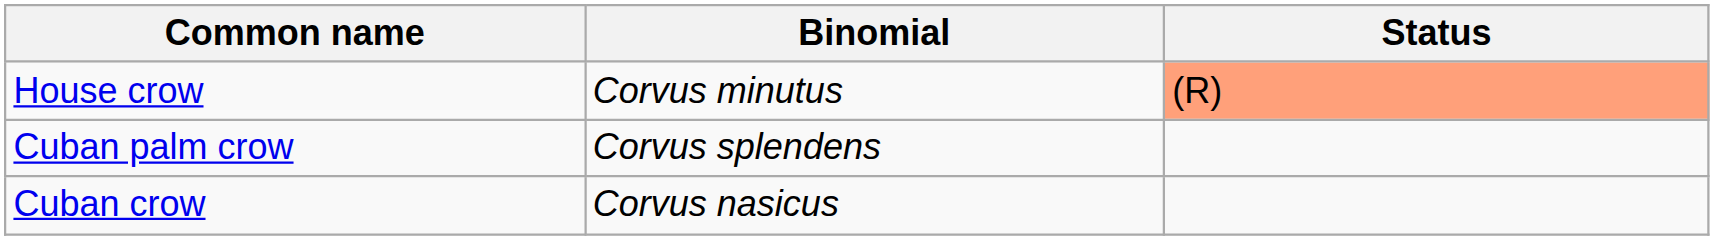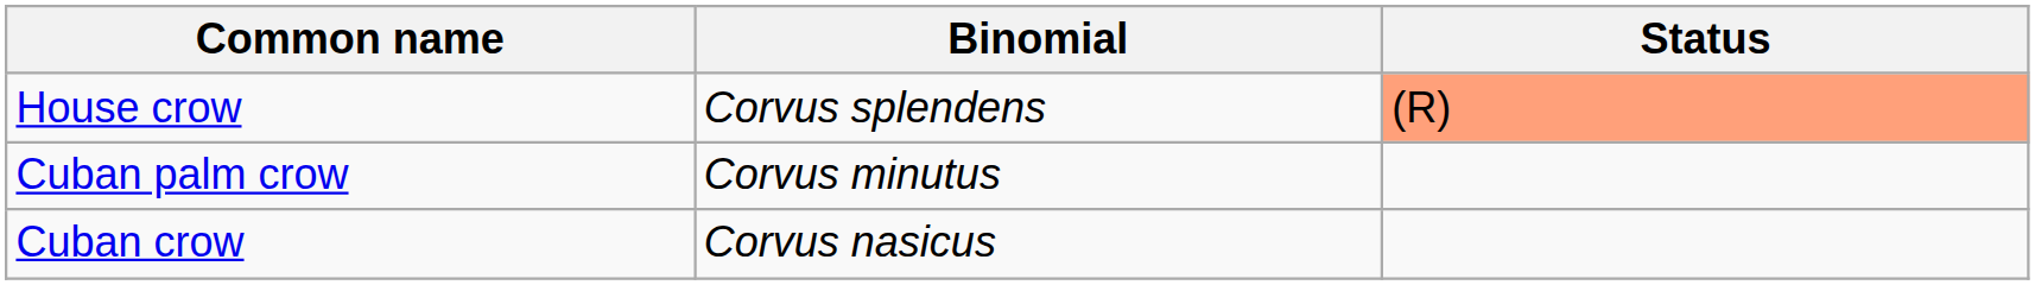House crow | Binomial: Corvus minutus -> Corvus splendens
Cuban palm crow | Binomial: Corvus splendens -> Corvus minutus
